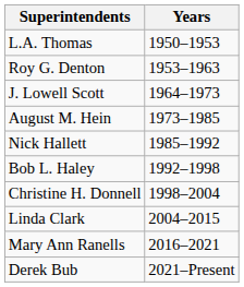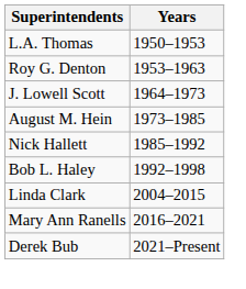- row: Christine H. Donnell | 1998–2004
